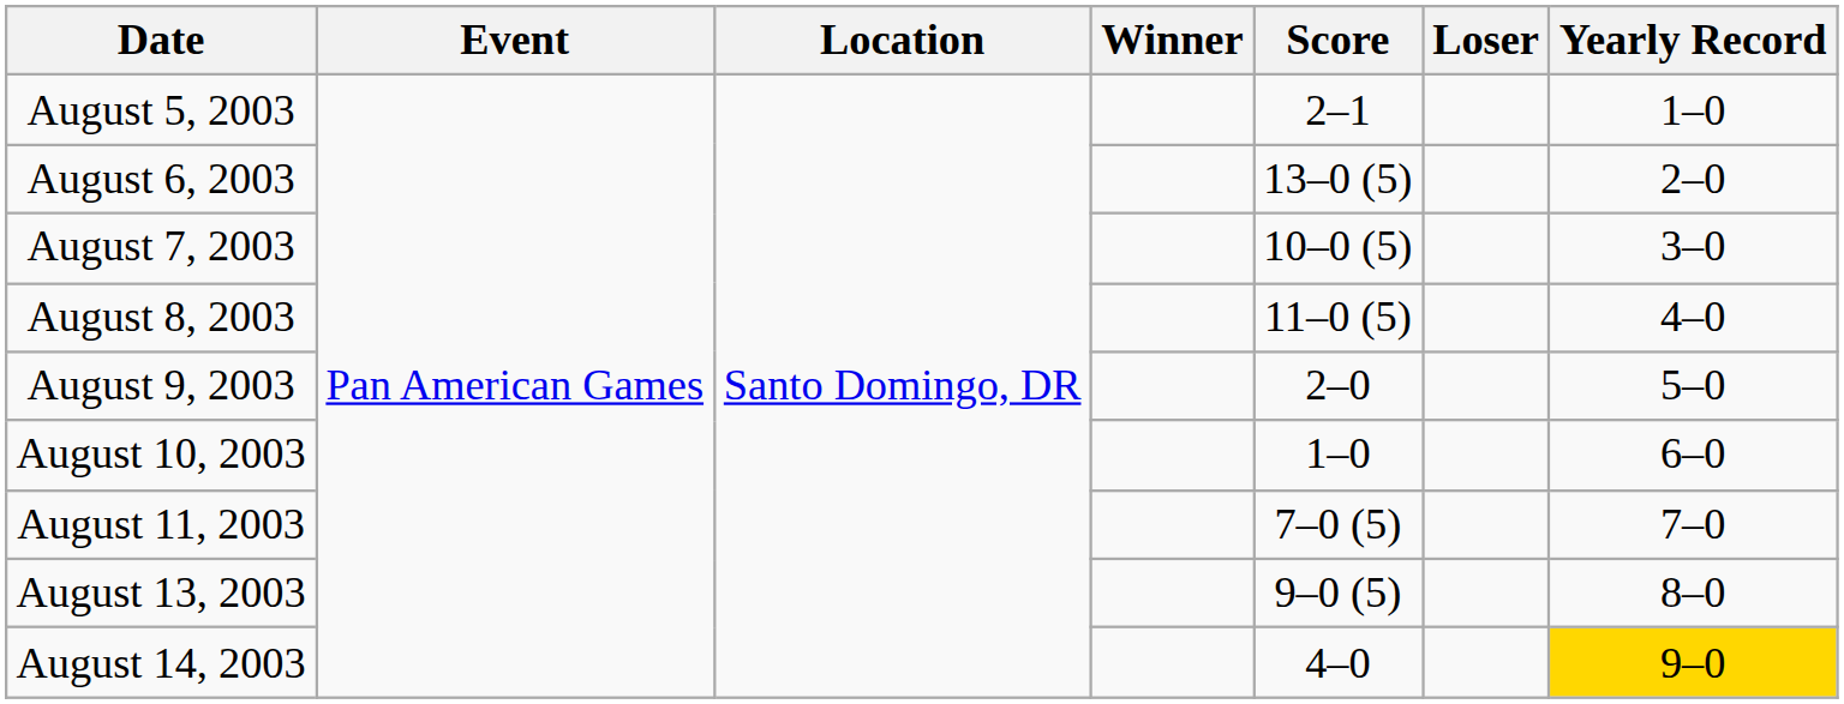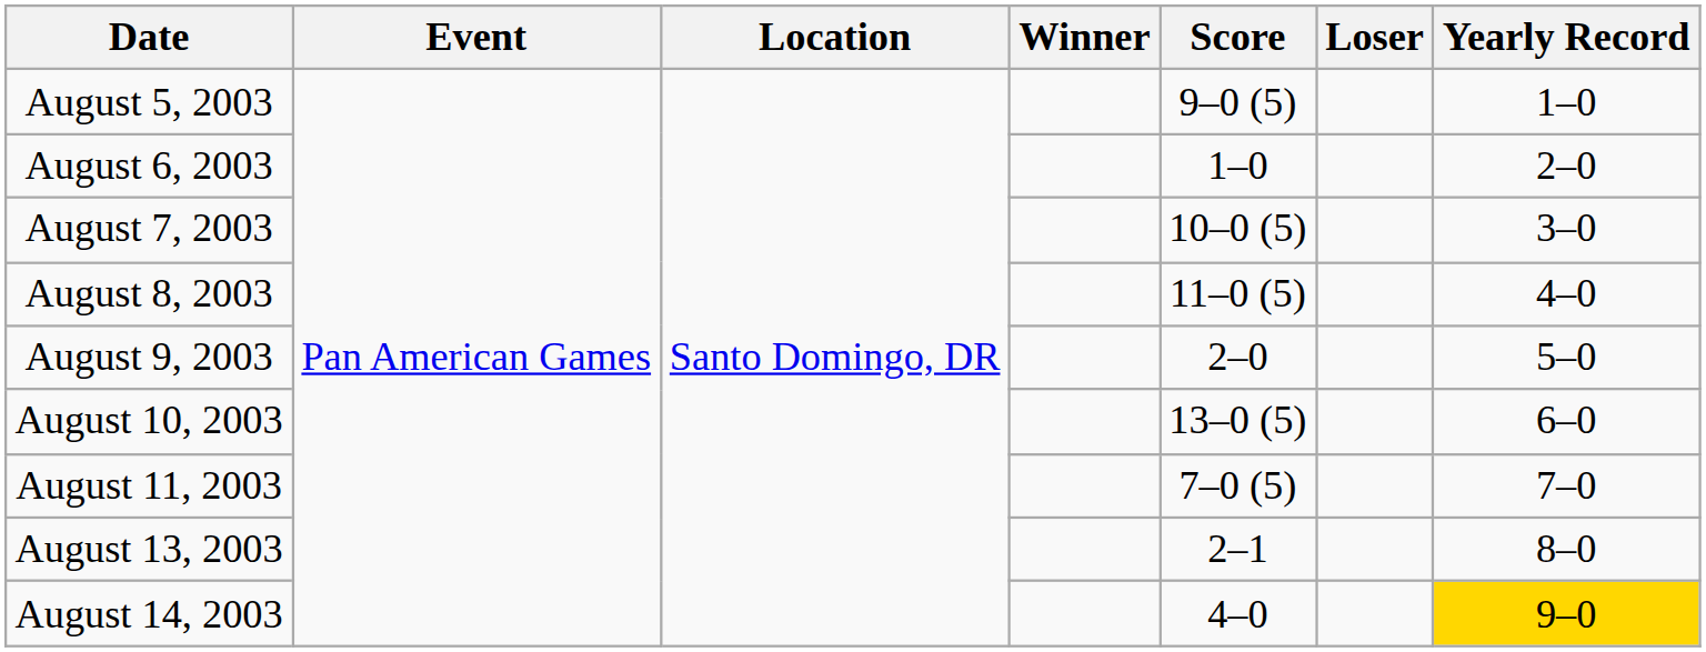August 5, 2003 | Score: 2–1 -> 9–0 (5)
August 6, 2003 | Score: 13–0 (5) -> 1–0
August 10, 2003 | Score: 1–0 -> 13–0 (5)
August 13, 2003 | Score: 9–0 (5) -> 2–1
